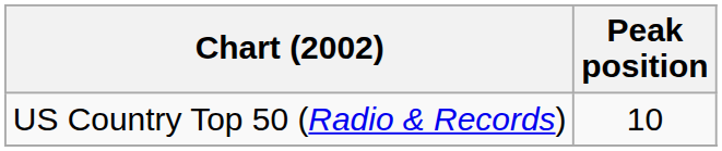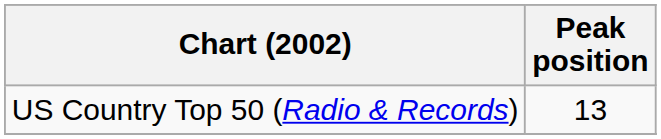US Country Top 50 (Radio & Records) | Peak position: 10 -> 13
